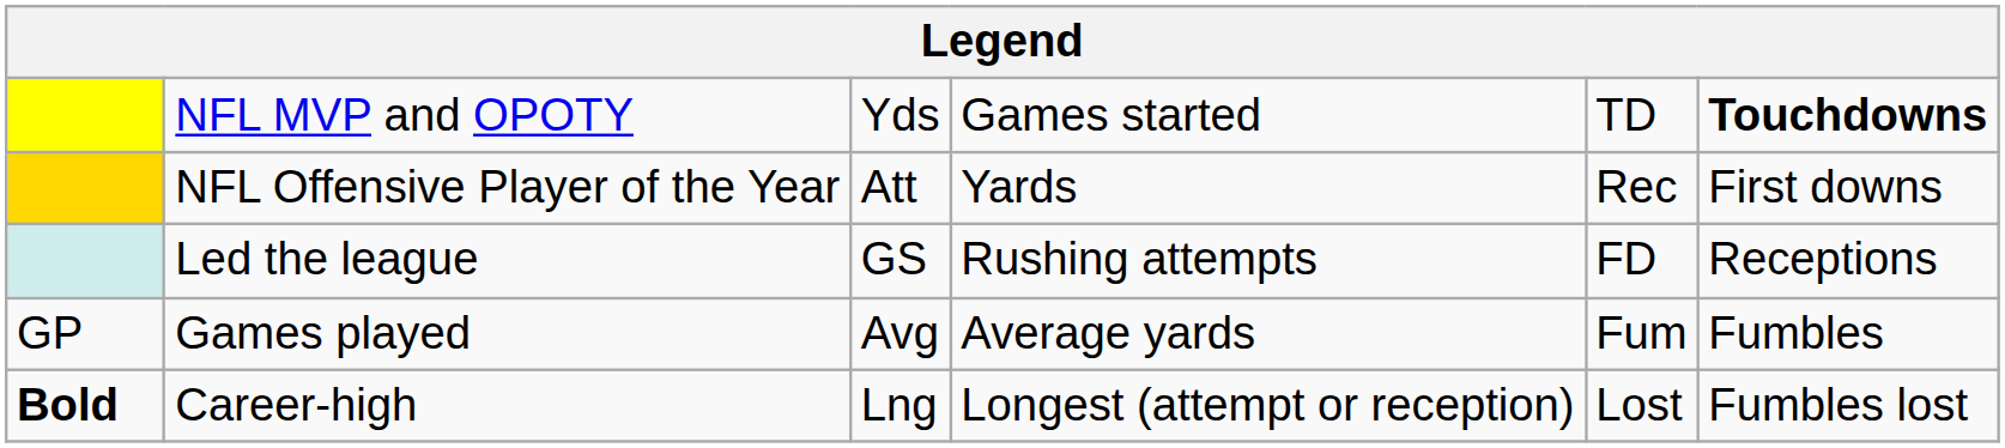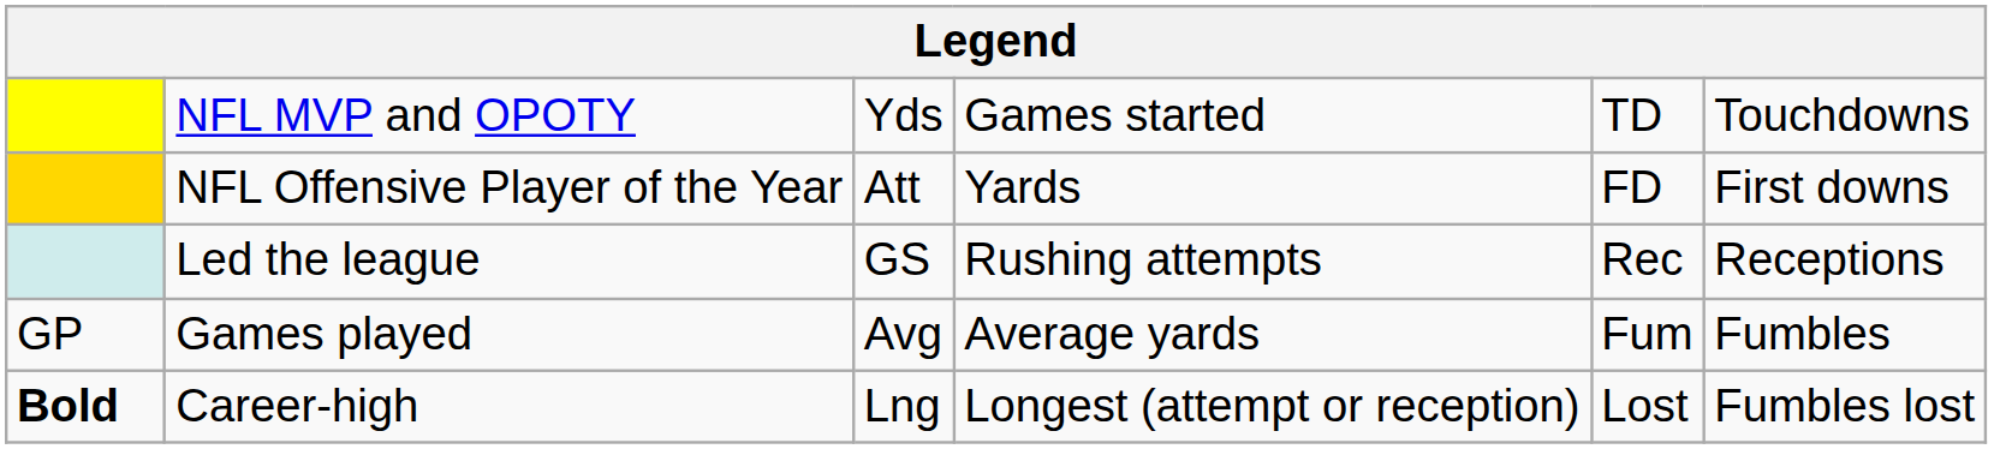NFL MVP and OPOTY | column 6: bold -> normal
NFL Offensive Player of the Year | column 5: Rec -> FD
Led the league | column 5: FD -> Rec
